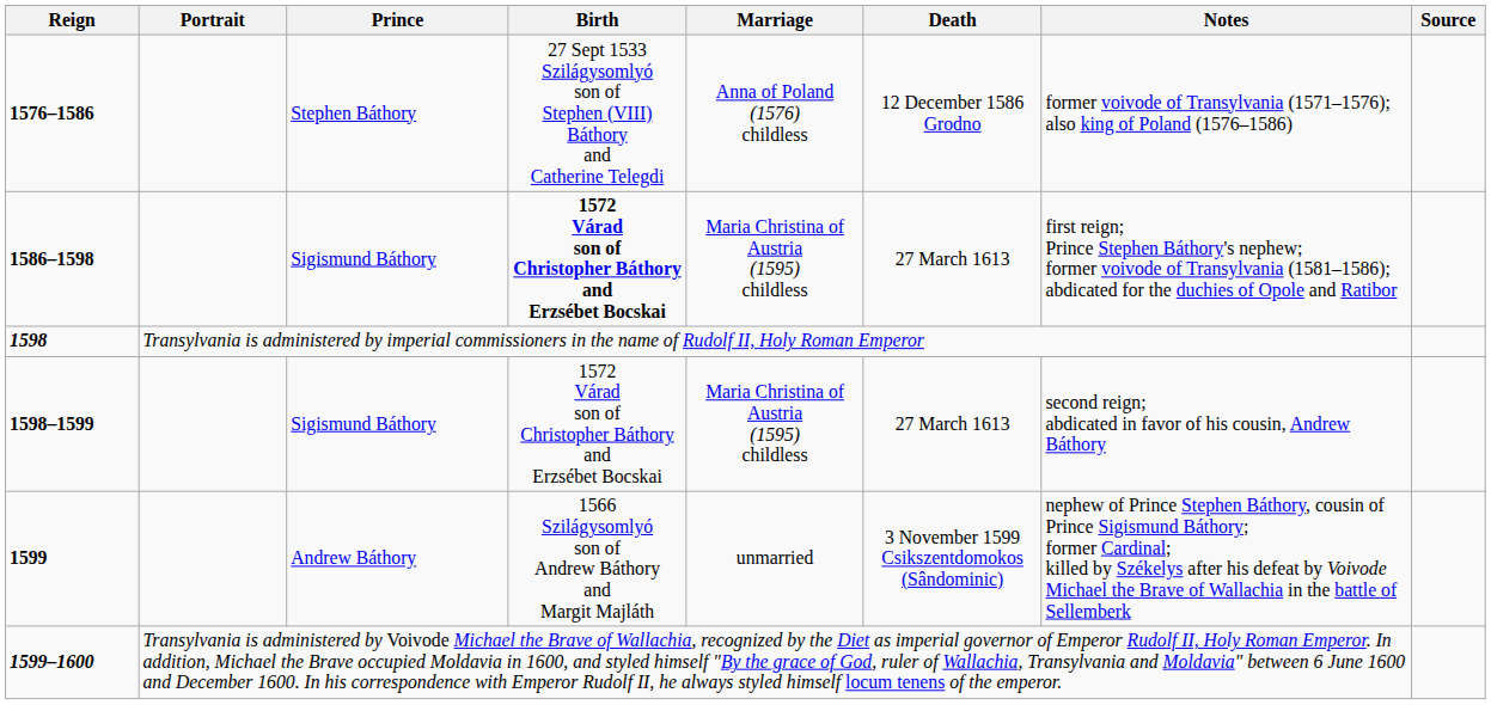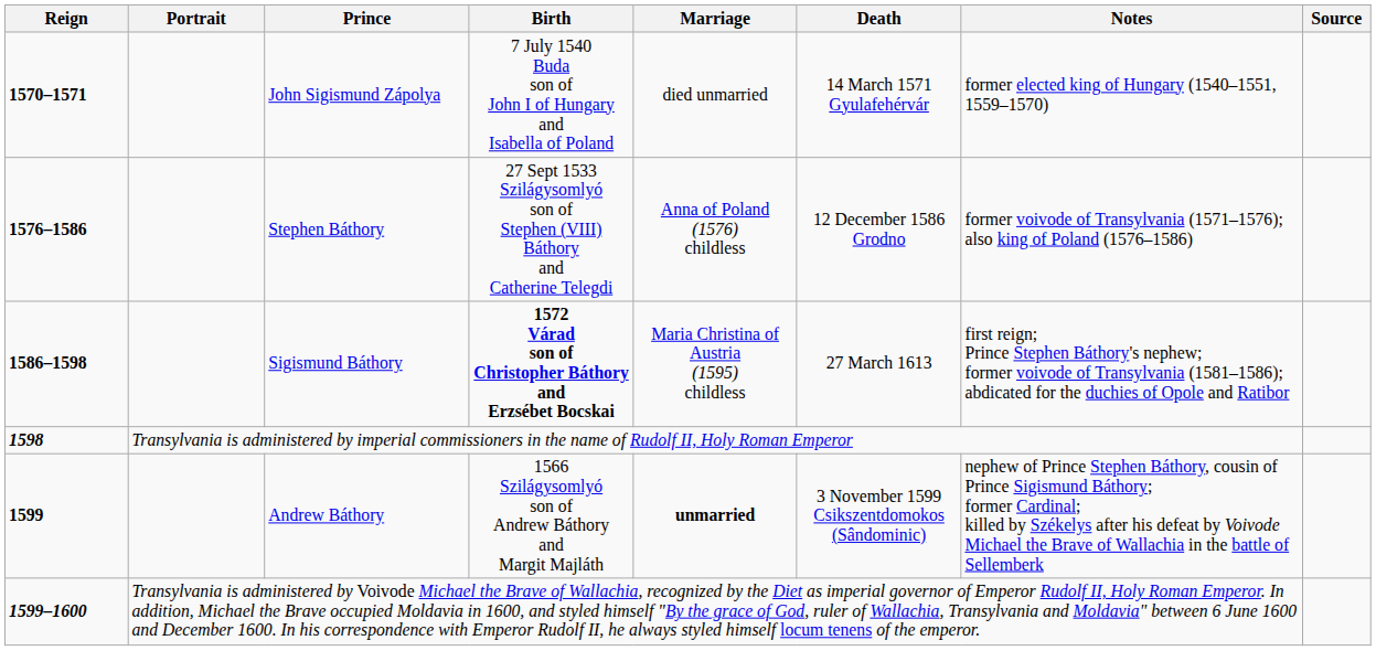+ row: 1570–1571 | John Sigismund Zápolya | 7 July 1540 Buda son of John I of Hungary and Isabella of Poland | died unmarried | 14 March 1571 Gyulafehérvár | former elected king of Hungary (1540–1551, 1559–1570)
- row: 1598–1599 | Sigismund Báthory | 1572 Várad son of Christopher Báthory and Erzsébet Bocskai | Maria Christina of Austria (1595) childless | 27 March 1613 | second reign; abdicated in favor of his cousin, Andrew Báthory
1599 | Marriage: normal -> bold
